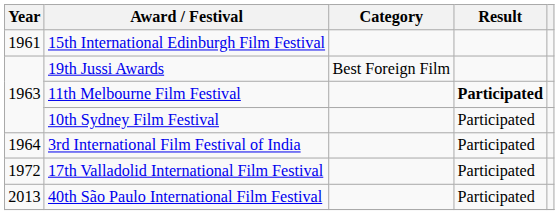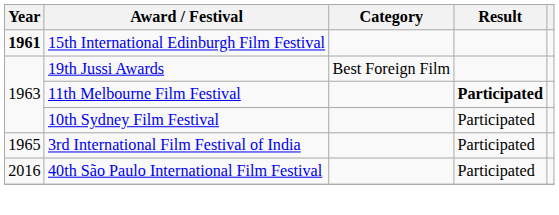15th International Edinburgh Film Festival | Year: normal -> bold
3rd International Film Festival of India | Year: 1964 -> 1965
- row: 1972 | 17th Valladolid International Film Festival | Participated
40th São Paulo International Film Festival | Year: 2013 -> 2016
